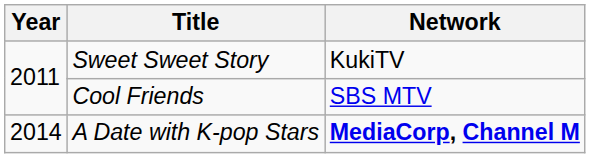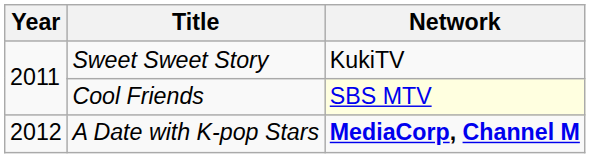Cool Friends | Network: no background -> lightyellow background
A Date with K-pop Stars | Year: 2014 -> 2012
